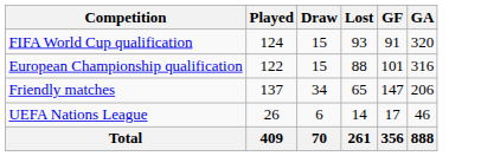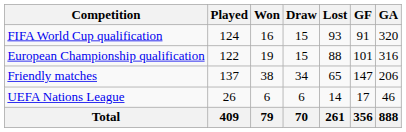+ column: Won | 16 | 19 | 38 | 6 | 79
